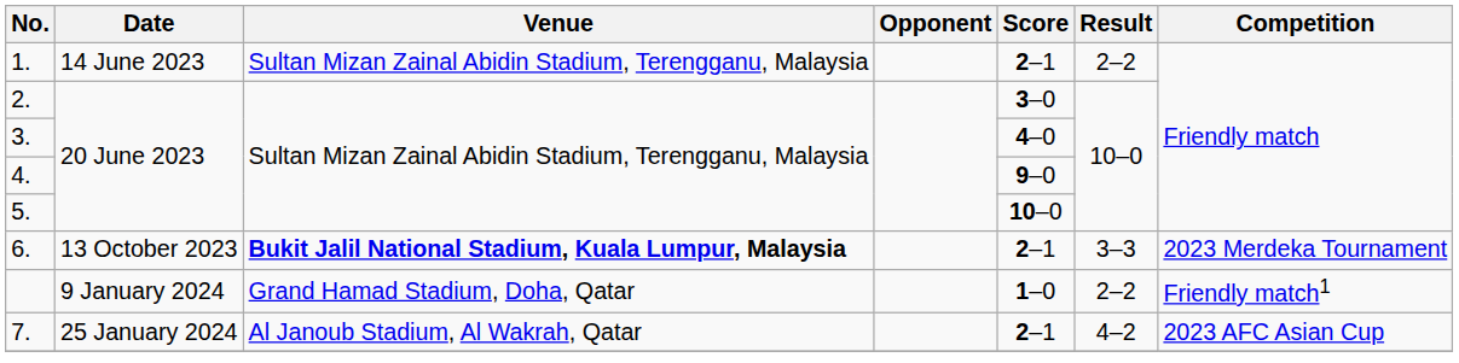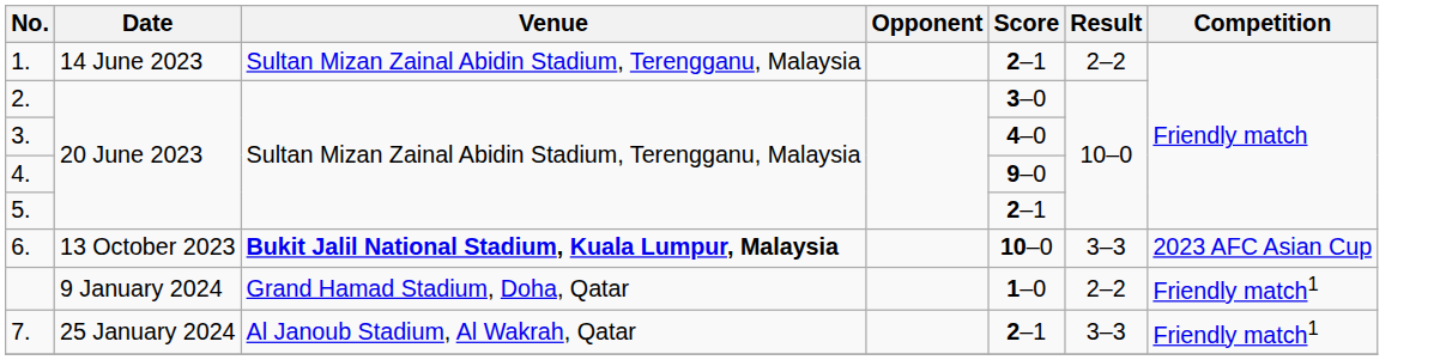5. | Score: 10–0 -> 2–1
6. | Score: 2–1 -> 10–0
6. | Competition: 2023 Merdeka Tournament -> 2023 AFC Asian Cup
7. | Result: 4–2 -> 3–3
7. | Competition: 2023 AFC Asian Cup -> Friendly match1
